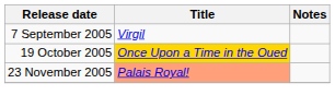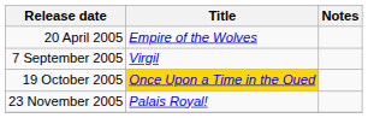+ row: 20 April 2005 | Empire of the Wolves
23 November 2005 | Title: lightsalmon background -> no background
